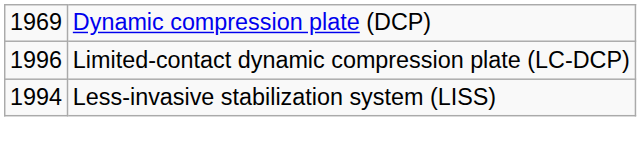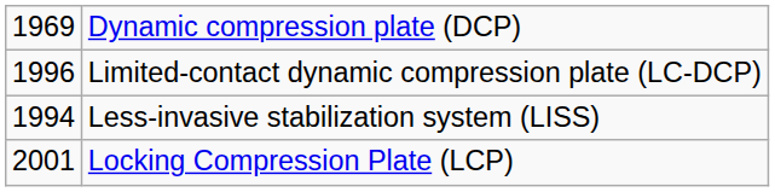+ row: 2001 | Locking Compression Plate (LCP)
